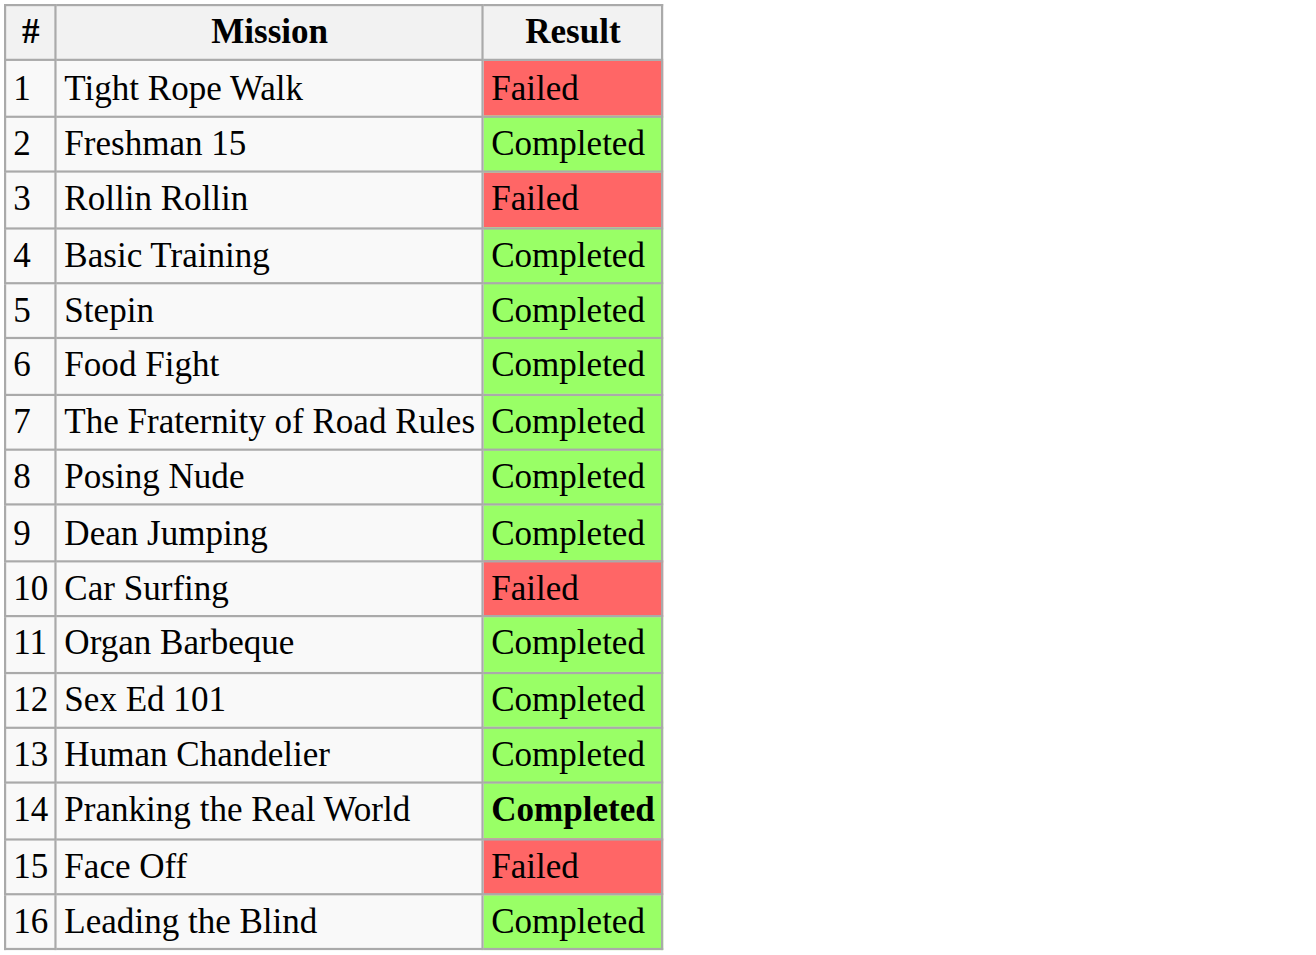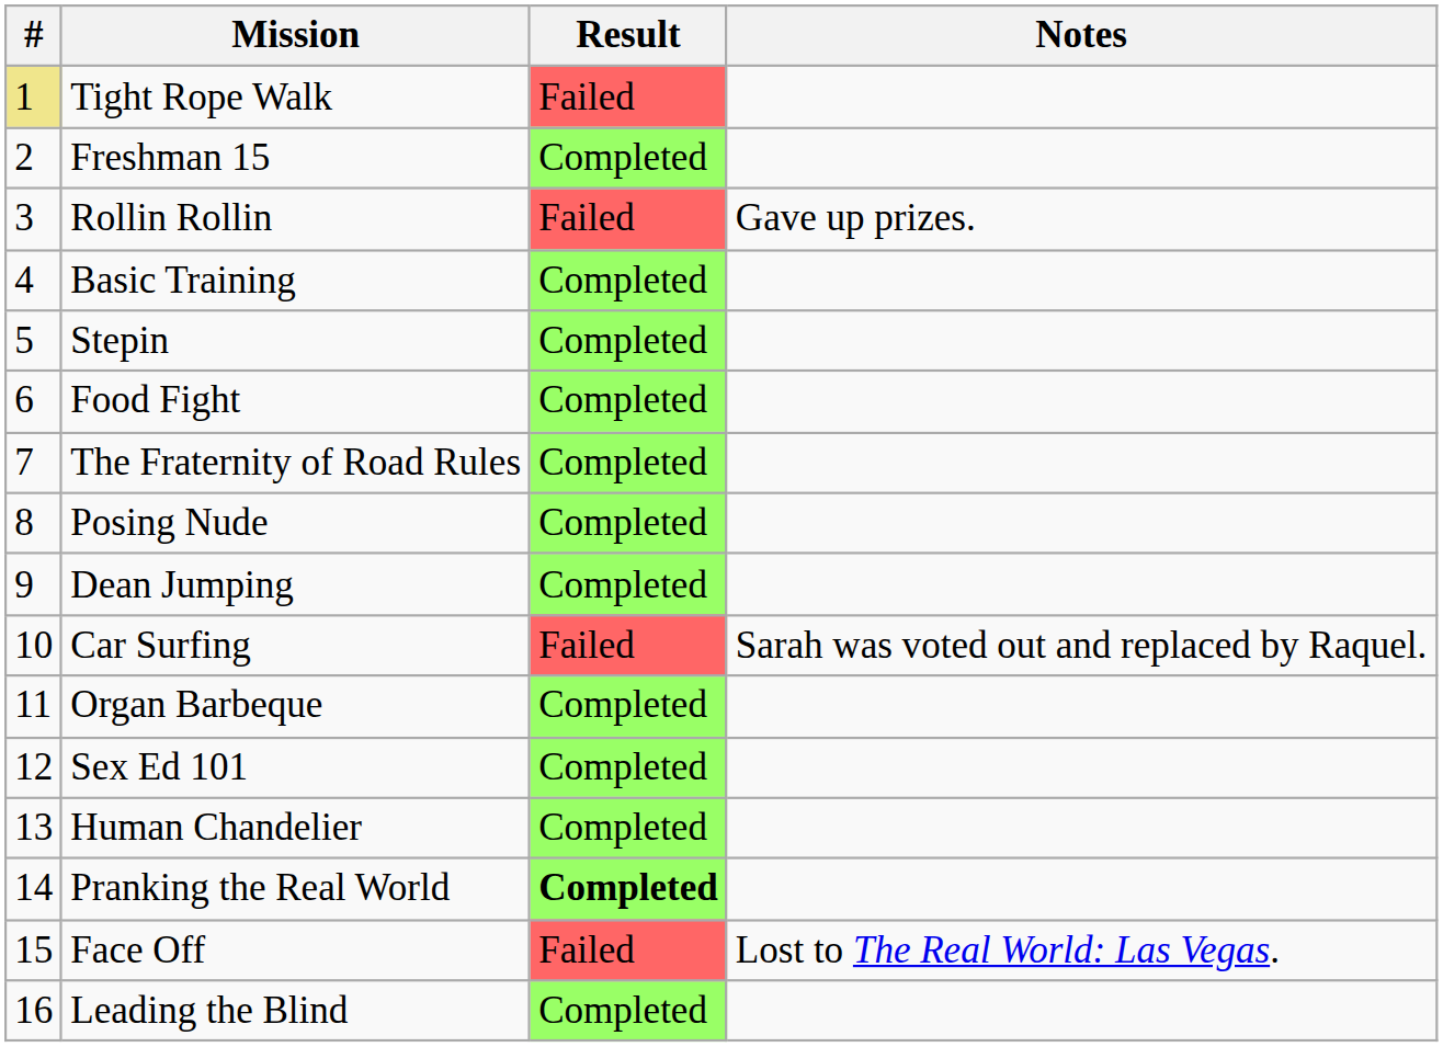+ column: Notes | Gave up prizes. | Sarah was voted out and replaced by Raquel. | Lost to The Real World: Las Vegas.
Tight Rope Walk | #: no background -> khaki background
